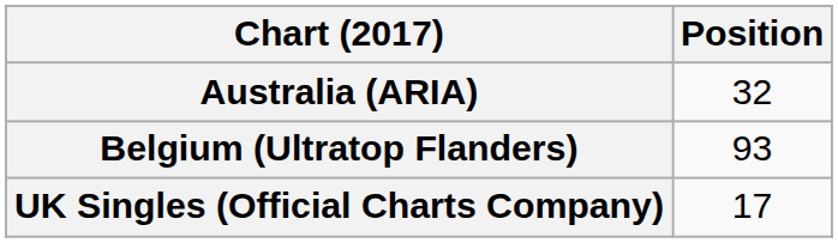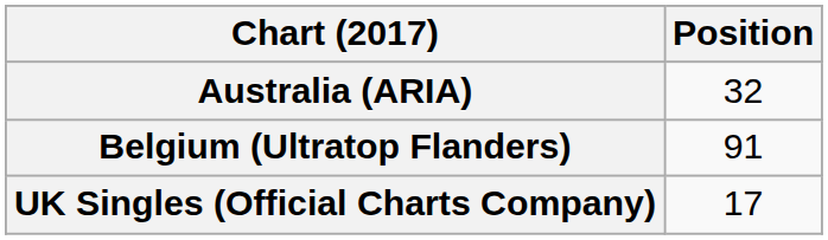Belgium (Ultratop Flanders) | Position: 93 -> 91
